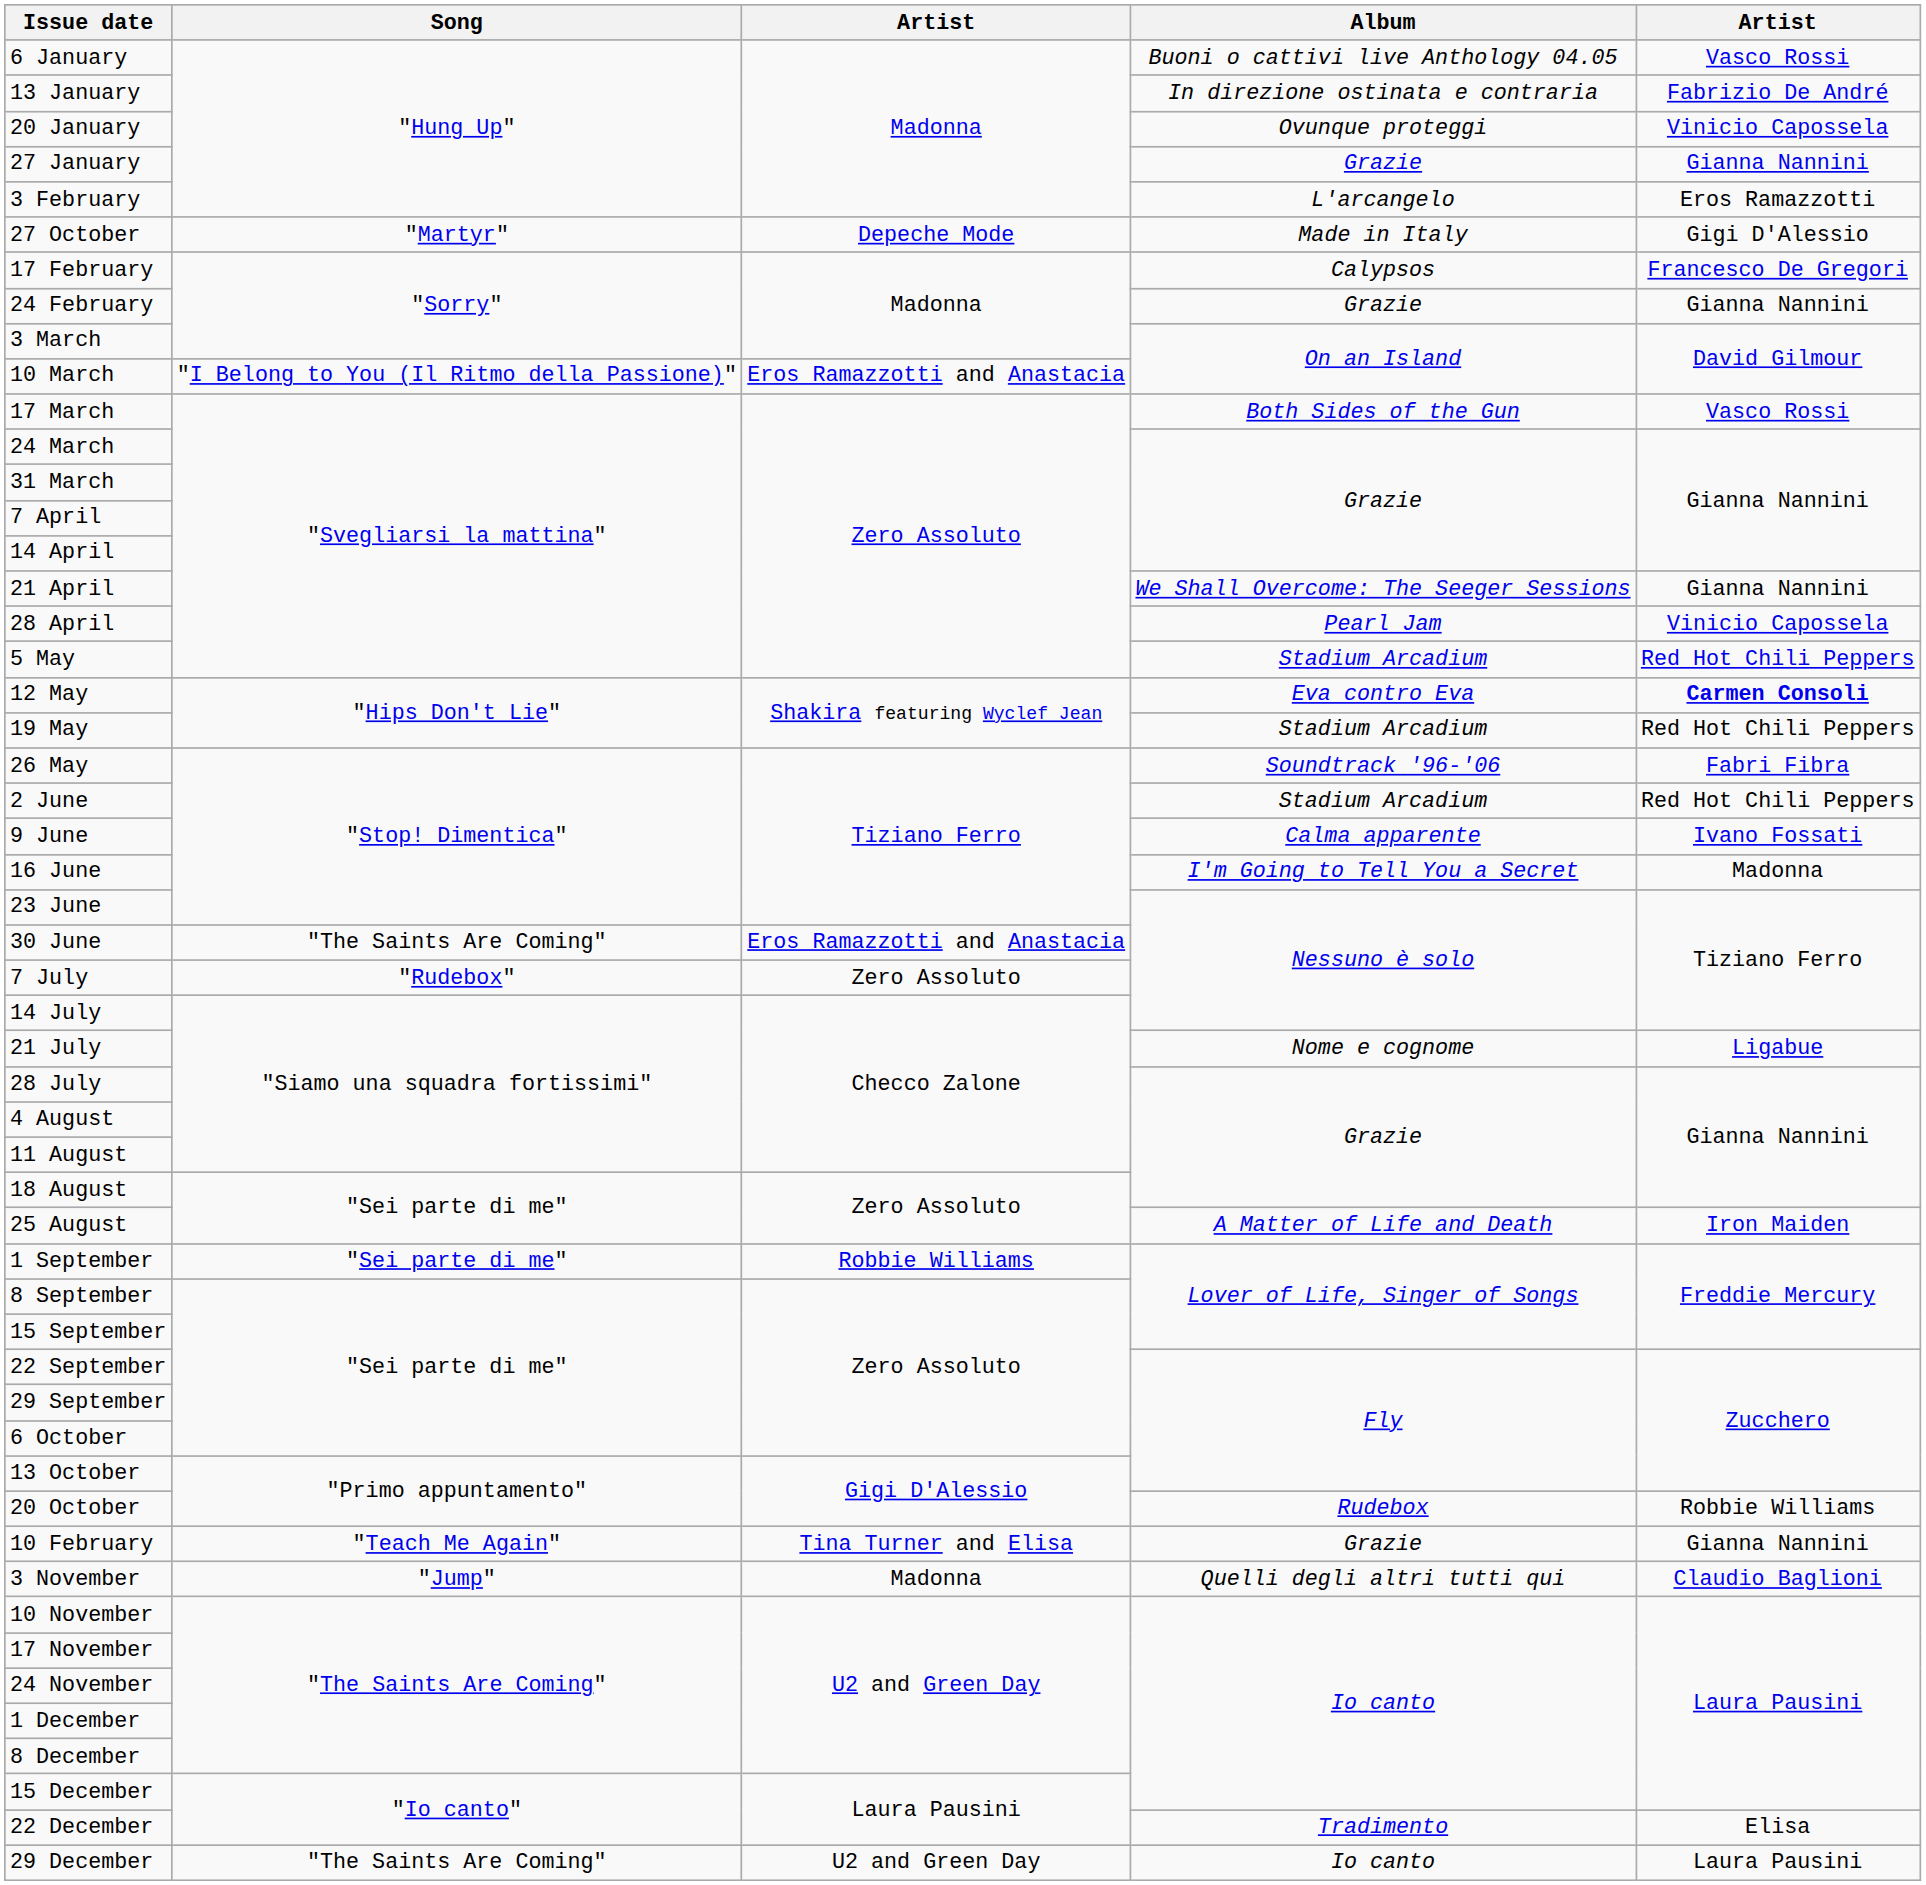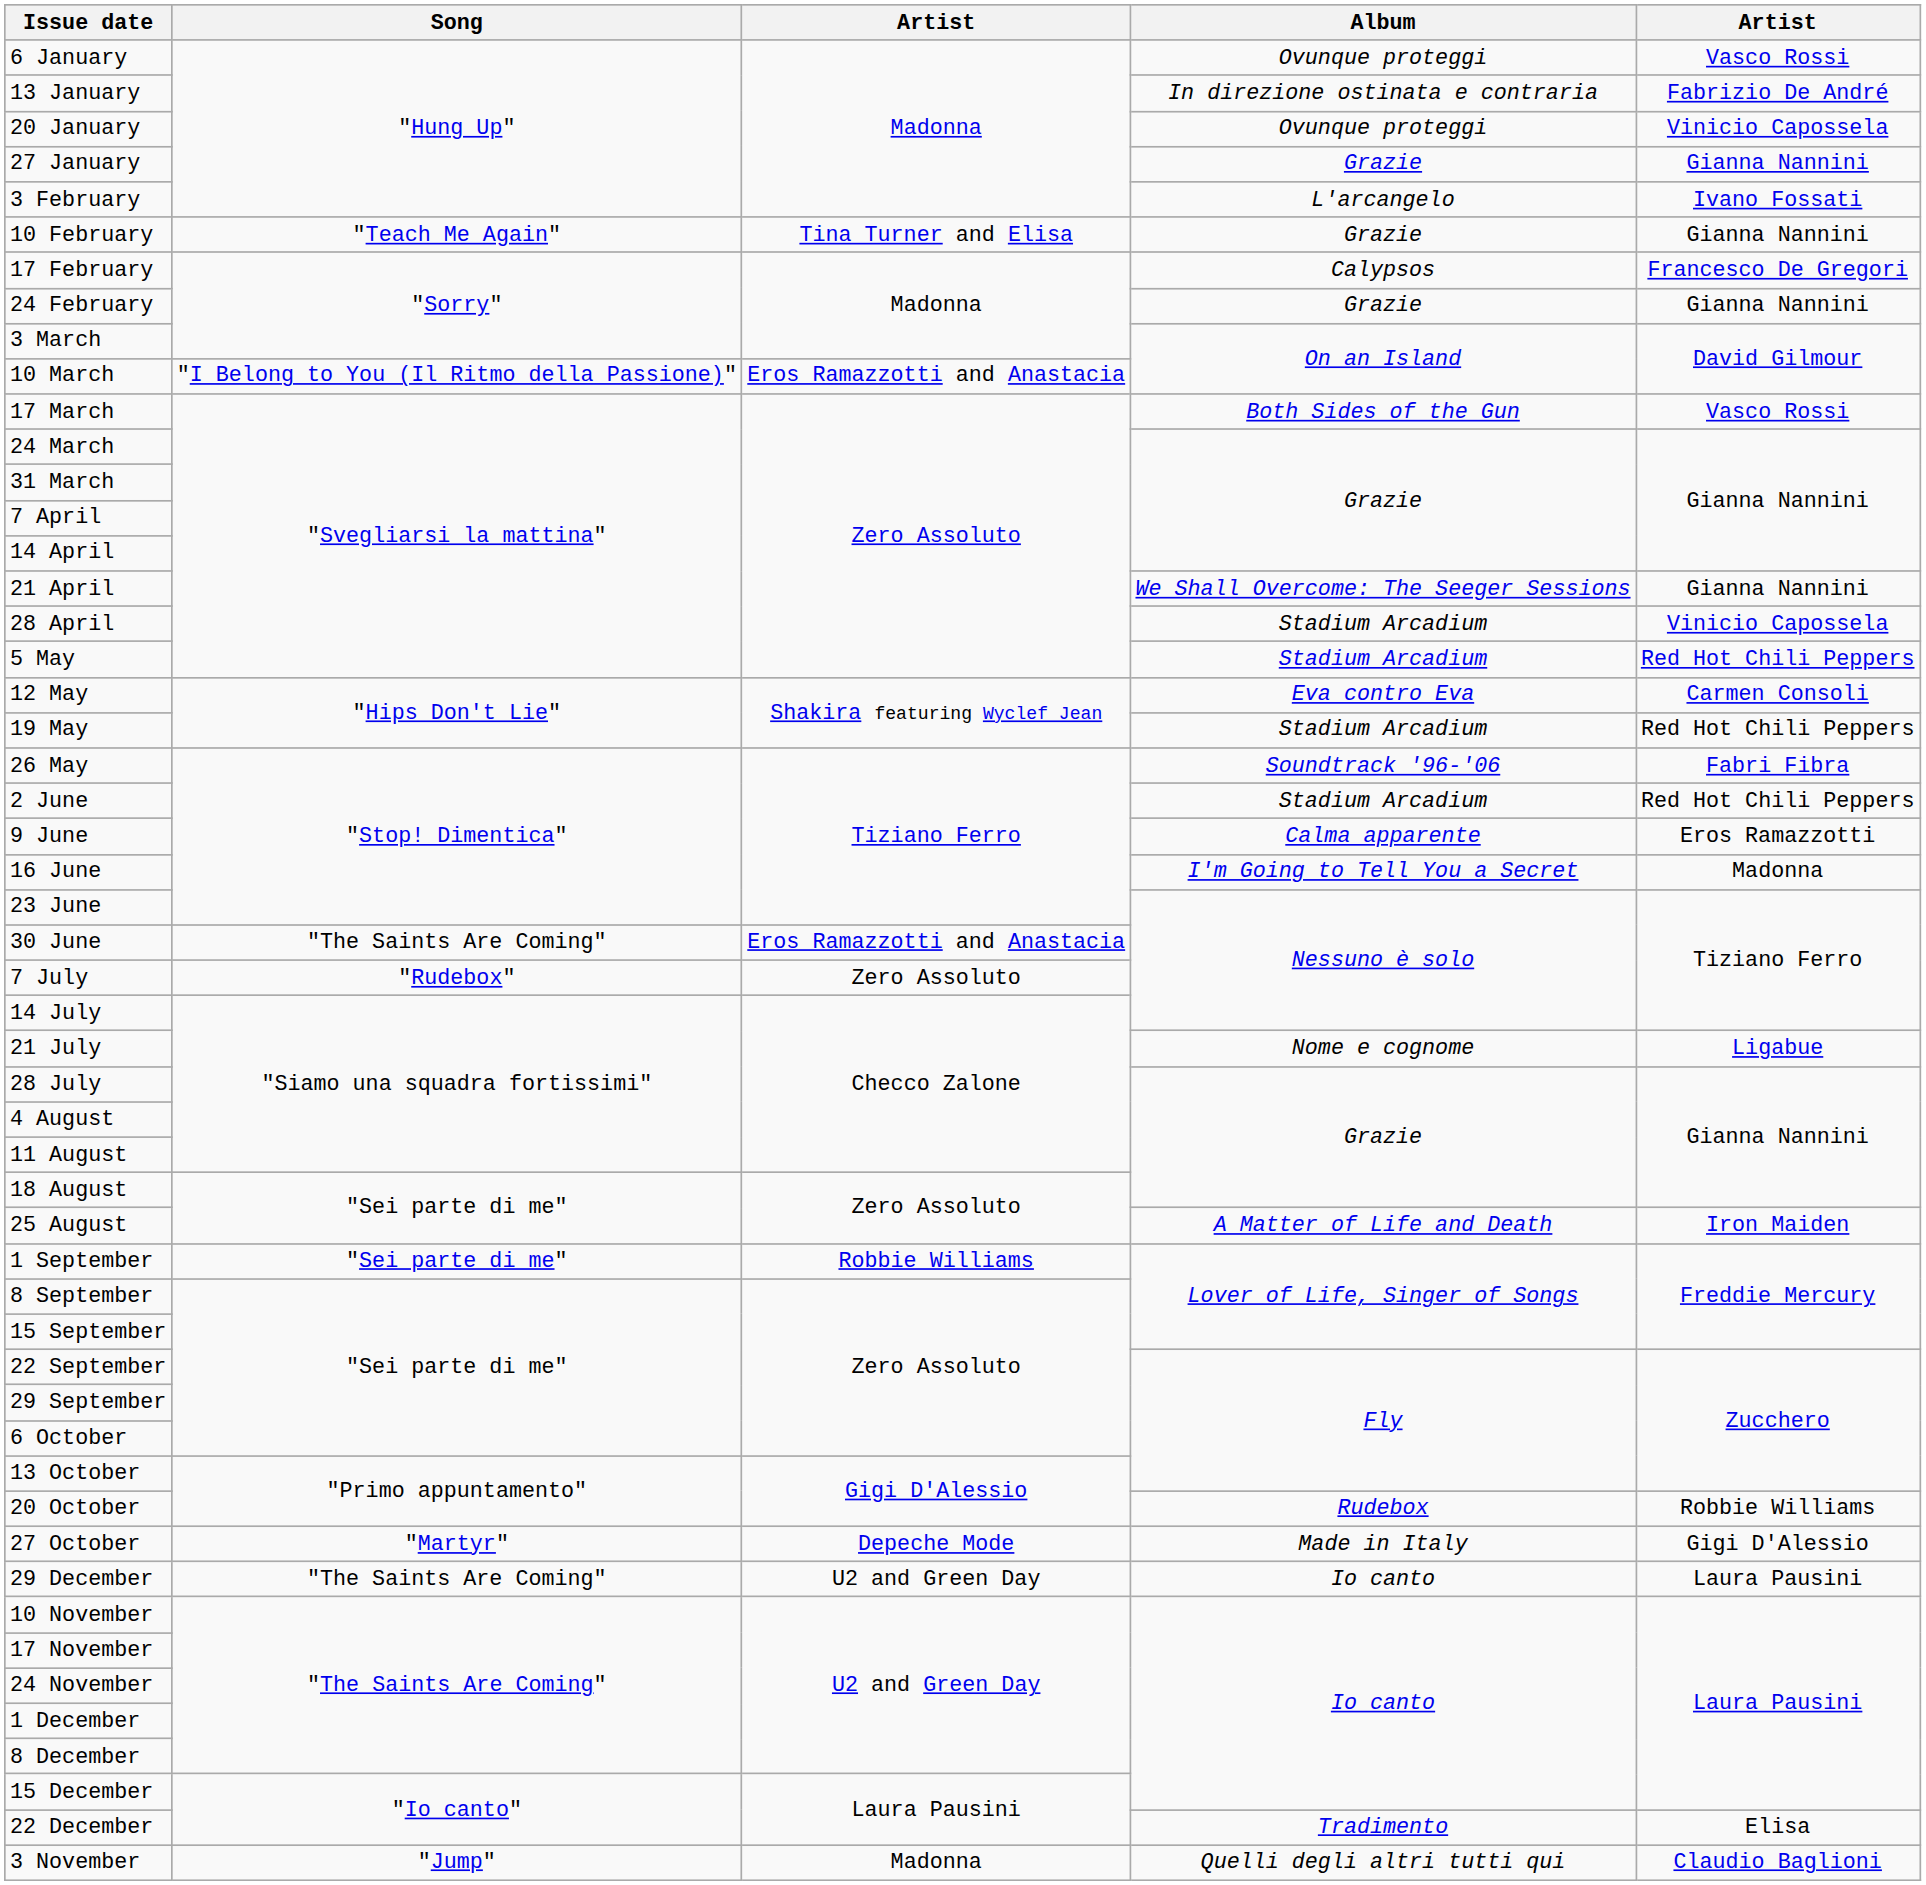6 January | Album: Buoni o cattivi live Anthology 04.05 -> Ovunque proteggi
3 February | column 5: Eros Ramazzotti -> Ivano Fossati
rows swapped: 10 February <-> 27 October
28 April | Album: Pearl Jam -> Stadium Arcadium
12 May | column 5: bold -> normal
9 June | column 5: Ivano Fossati -> Eros Ramazzotti
rows swapped: 3 November <-> 29 December
